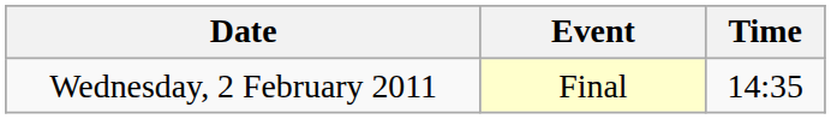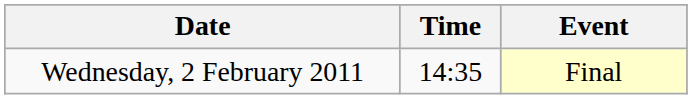columns swapped: Time <-> Event
